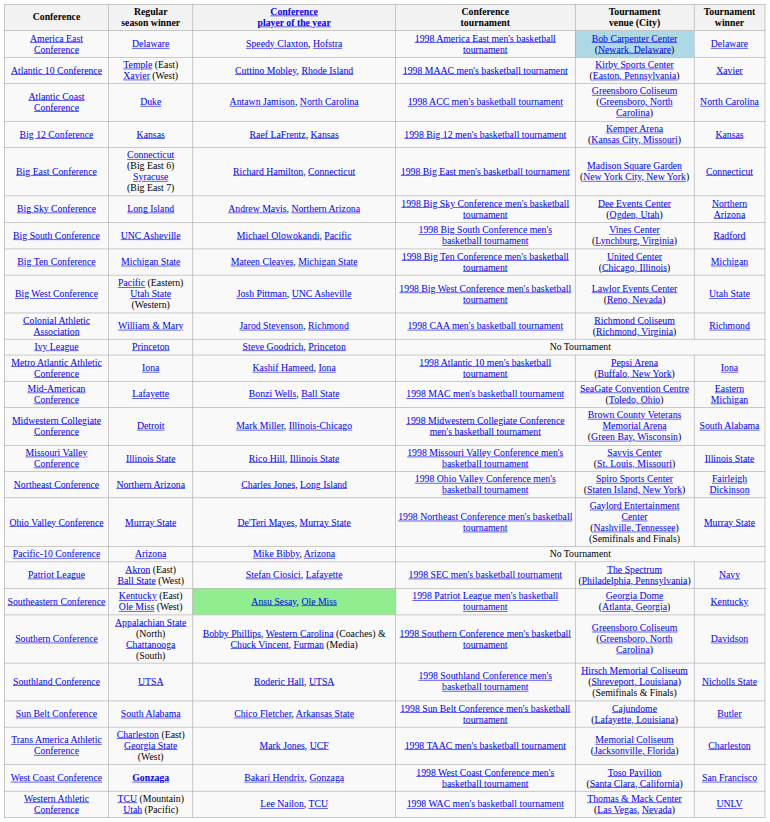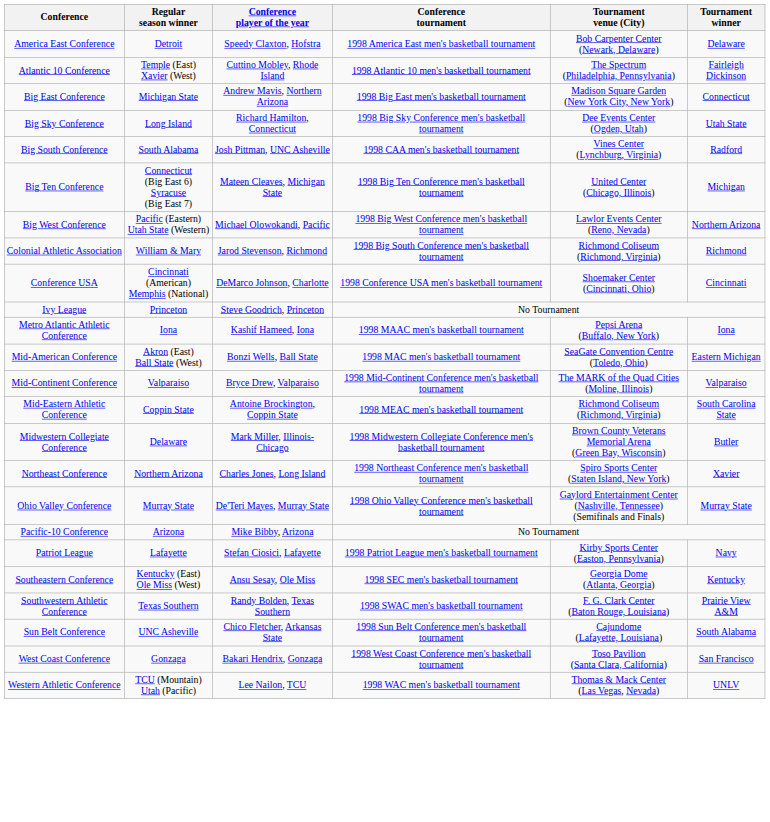America East Conference | Regular season winner: Delaware -> Detroit
America East Conference | Tournament venue (City): lightblue background -> no background
Atlantic 10 Conference | Conference tournament: 1998 MAAC men's basketball tournament -> 1998 Atlantic 10 men's basketball tournament
Atlantic 10 Conference | Tournament venue (City): Kirby Sports Center (Easton, Pennsylvania) -> The Spectrum (Philadelphia, Pennsylvania)
Atlantic 10 Conference | Tournament winner: Xavier -> Fairleigh Dickinson
- row: Atlantic Coast Conference | Duke | Antawn Jamison, North Carolina | 1998 ACC men's basketball tournament | Greensboro Coliseum (Greensboro, North Carolina) | North Carolina
- row: Big 12 Conference | Kansas | Raef LaFrentz, Kansas | 1998 Big 12 men's basketball tournament | Kemper Arena (Kansas City, Missouri) | Kansas
Big East Conference | Regular season winner: Connecticut (Big East 6) Syracuse (Big East 7) -> Michigan State
Big East Conference | Conference player of the year: Richard Hamilton, Connecticut -> Andrew Mavis, Northern Arizona
Big Sky Conference | Conference player of the year: Andrew Mavis, Northern Arizona -> Richard Hamilton, Connecticut
Big Sky Conference | Tournament winner: Northern Arizona -> Utah State
Big South Conference | Regular season winner: UNC Asheville -> South Alabama
Big South Conference | Conference player of the year: Michael Olowokandi, Pacific -> Josh Pittman, UNC Asheville
Big South Conference | Conference tournament: 1998 Big South Conference men's basketball tournament -> 1998 CAA men's basketball tournament
Big Ten Conference | Regular season winner: Michigan State -> Connecticut (Big East 6) Syracuse (Big East 7)
Big West Conference | Conference player of the year: Josh Pittman, UNC Asheville -> Michael Olowokandi, Pacific
Big West Conference | Tournament winner: Utah State -> Northern Arizona
Colonial Athletic Association | Conference tournament: 1998 CAA men's basketball tournament -> 1998 Big South Conference men's basketball tournament
+ row: Conference USA | Cincinnati (American) Memphis (National) | DeMarco Johnson, Charlotte | 1998 Conference USA men's basketball tournament | Shoemaker Center (Cincinnati, Ohio) | Cincinnati
Metro Atlantic Athletic Conference | Conference tournament: 1998 Atlantic 10 men's basketball tournament -> 1998 MAAC men's basketball tournament
Mid-American Conference | Regular season winner: Lafayette -> Akron (East) Ball State (West)
+ row: Mid-Continent Conference | Valparaiso | Bryce Drew, Valparaiso | 1998 Mid-Continent Conference men's basketball tournament | The MARK of the Quad Cities (Moline, Illinois) | Valparaiso
+ row: Mid-Eastern Athletic Conference | Coppin State | Antoine Brockington, Coppin State | 1998 MEAC men's basketball tournament | Richmond Coliseum (Richmond, Virginia) | South Carolina State
Midwestern Collegiate Conference | Regular season winner: Detroit -> Delaware
Midwestern Collegiate Conference | Tournament winner: South Alabama -> Butler
- row: Missouri Valley Conference | Illinois State | Rico Hill, Illinois State | 1998 Missouri Valley Conference men's basketball tournament | Savvis Center (St. Louis, Missouri) | Illinois State
Northeast Conference | Conference tournament: 1998 Ohio Valley Conference men's basketball tournament -> 1998 Northeast Conference men's basketball tournament
Northeast Conference | Tournament winner: Fairleigh Dickinson -> Xavier
Ohio Valley Conference | Conference tournament: 1998 Northeast Conference men's basketball tournament -> 1998 Ohio Valley Conference men's basketball tournament
Patriot League | Regular season winner: Akron (East) Ball State (West) -> Lafayette
Patriot League | Conference tournament: 1998 SEC men's basketball tournament -> 1998 Patriot League men's basketball tournament
Patriot League | Tournament venue (City): The Spectrum (Philadelphia, Pennsylvania) -> Kirby Sports Center (Easton, Pennsylvania)
Southeastern Conference | Conference player of the year: lightgreen background -> no background
Southeastern Conference | Conference tournament: 1998 Patriot League men's basketball tournament -> 1998 SEC men's basketball tournament
- row: Southern Conference | Appalachian State (North) Chattanooga (South) | Bobby Phillips, Western Carolina (Coaches) & Chuck Vincent, Furman (Media) | 1998 Southern Conference men's basketball tournament | Greensboro Coliseum (Greensboro, North Carolina) | Davidson
- row: Southland Conference | UTSA | Roderic Hall, UTSA | 1998 Southland Conference men's basketball tournament | Hirsch Memorial Coliseum (Shreveport, Louisiana) (Semifinals & Finals) | Nicholls State
+ row: Southwestern Athletic Conference | Texas Southern | Randy Bolden, Texas Southern | 1998 SWAC men's basketball tournament | F. G. Clark Center (Baton Rouge, Louisiana) | Prairie View A&M
Sun Belt Conference | Regular season winner: South Alabama -> UNC Asheville
Sun Belt Conference | Tournament winner: Butler -> South Alabama
- row: Trans America Athletic Conference | Charleston (East) Georgia State (West) | Mark Jones, UCF | 1998 TAAC men's basketball tournament | Memorial Coliseum (Jacksonville, Florida) | Charleston
West Coast Conference | Regular season winner: bold -> normal
